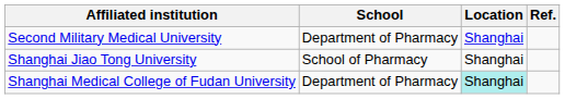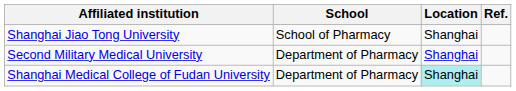rows swapped: Second Military Medical University <-> Shanghai Jiao Tong University
